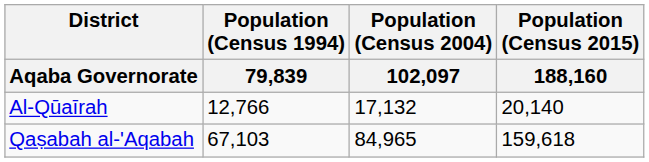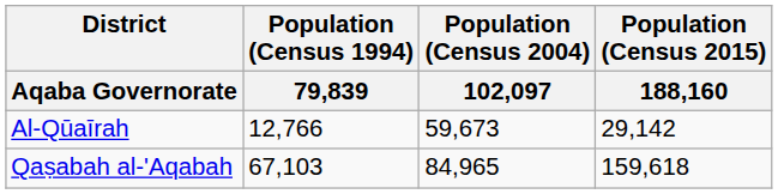Al-Qūaīrah | Population (Census 2004) / 102,097: 17,132 -> 59,673
Al-Qūaīrah | Population (Census 2015) / 188,160: 20,140 -> 29,142
